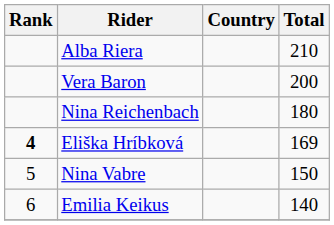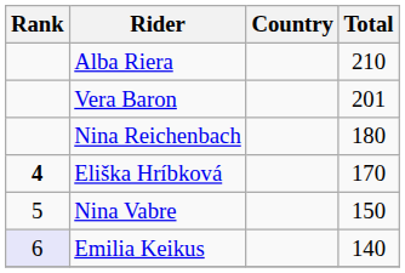Vera Baron | Total: 200 -> 201
Eliška Hríbková | Total: 169 -> 170
Emilia Keikus | Rank: no background -> lavender background
